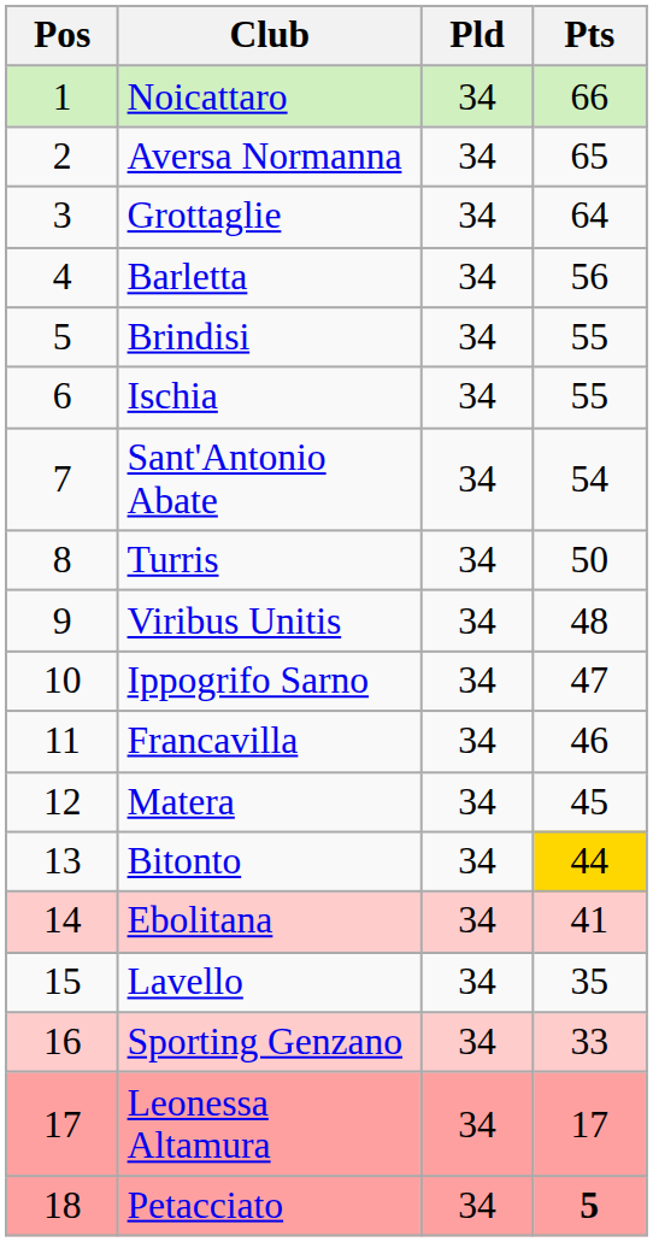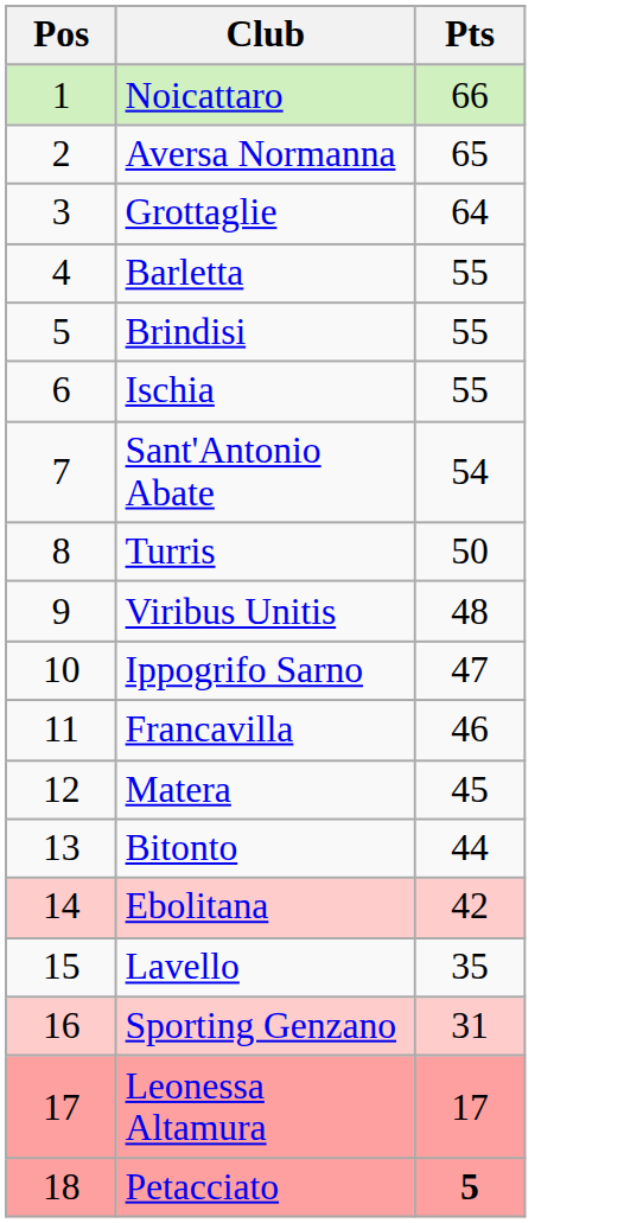- column: Pld | 34 | 34 | 34 | 34 | 34 | 34 | 34 | 34 | 34 | 34 | 34 | 34 | 34 | 34 | 34 | 34 | 34 | 34
Barletta | Pts: 56 -> 55
Bitonto | Pts: gold background -> no background
Ebolitana | Pts: 41 -> 42
Sporting Genzano | Pts: 33 -> 31
